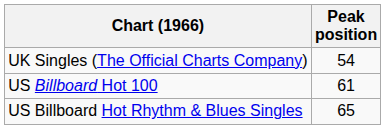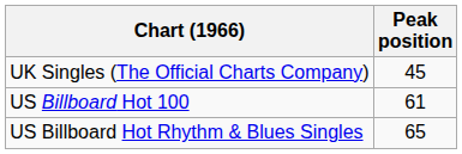UK Singles (The Official Charts Company) | Peak position: 54 -> 45
